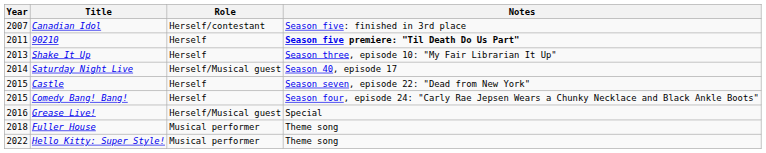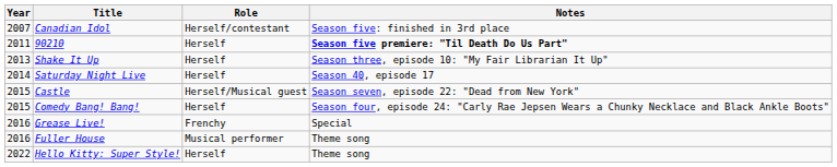Saturday Night Live | Role: Herself/Musical guest -> Herself
Castle | Role: Herself -> Herself/Musical guest
Grease Live! | Role: Herself/Musical guest -> Frenchy
Fuller House | Year: 2018 -> 2016
Hello Kitty: Super Style! | Role: Musical performer -> Herself
